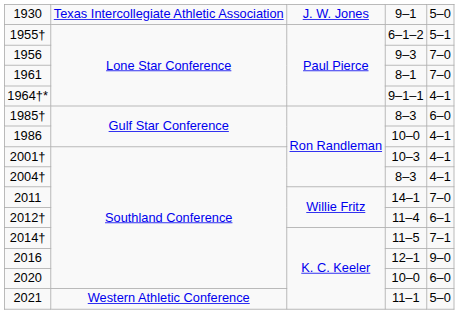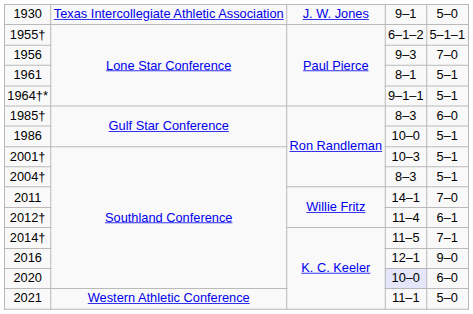1955† | column 5: 5–1 -> 5–1–1
1961 | column 5: 7–0 -> 5–1
1964†* | column 5: 4–1 -> 5–1
1986 | column 5: 4–1 -> 5–1
2001† | column 5: 4–1 -> 5–1
2004† | column 5: 4–1 -> 5–1
2020 | column 4: no background -> lavender background
